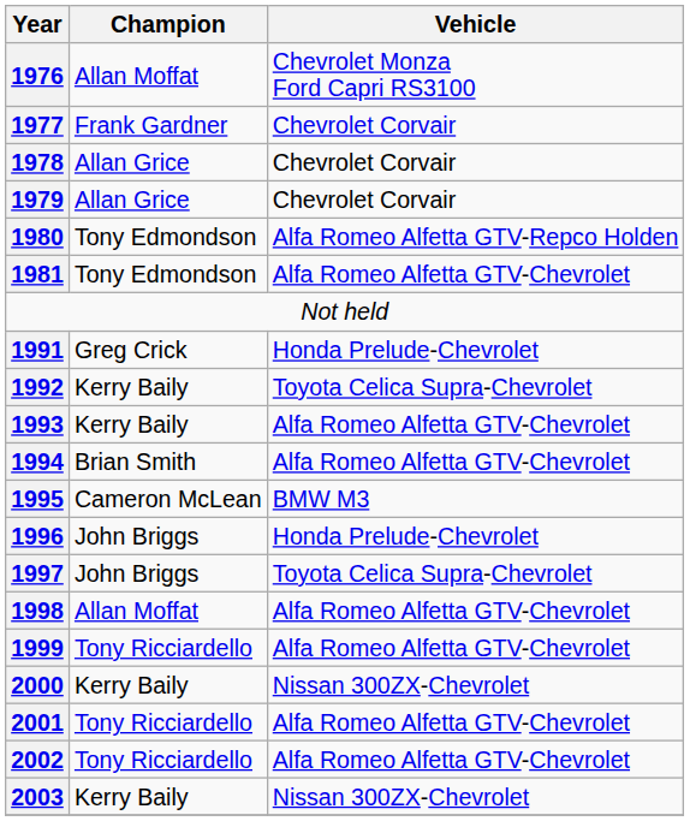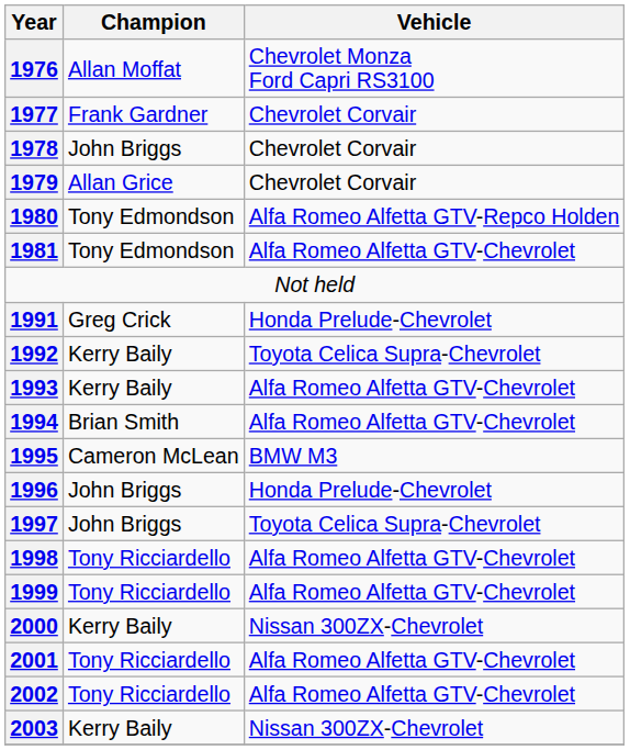1978 | Champion: Allan Grice -> John Briggs
1998 | Champion: Allan Moffat -> Tony Ricciardello
